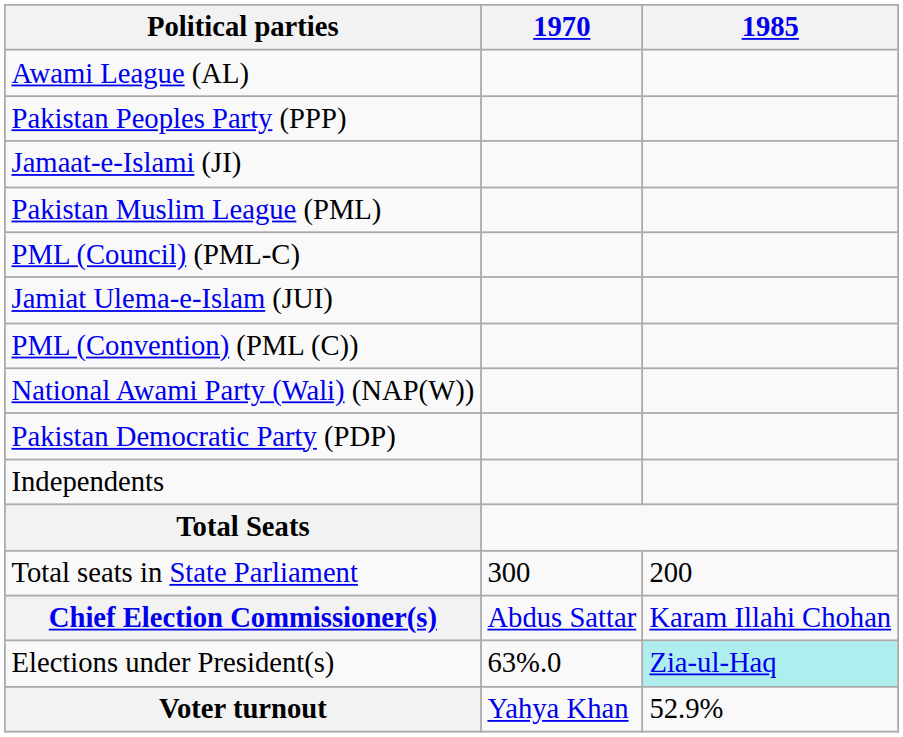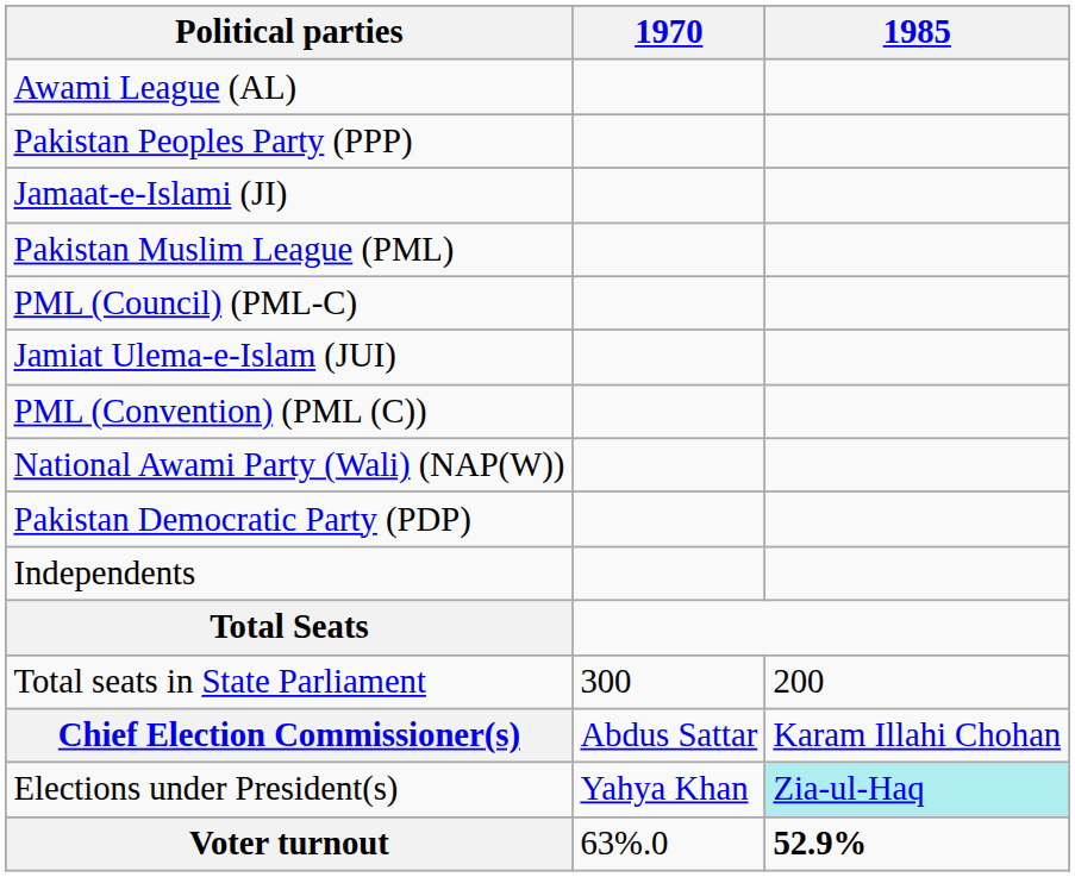Elections under President(s) | 1970: 63%.0 -> Yahya Khan
Voter turnout | 1970: Yahya Khan -> 63%.0
Voter turnout | 1985: normal -> bold
